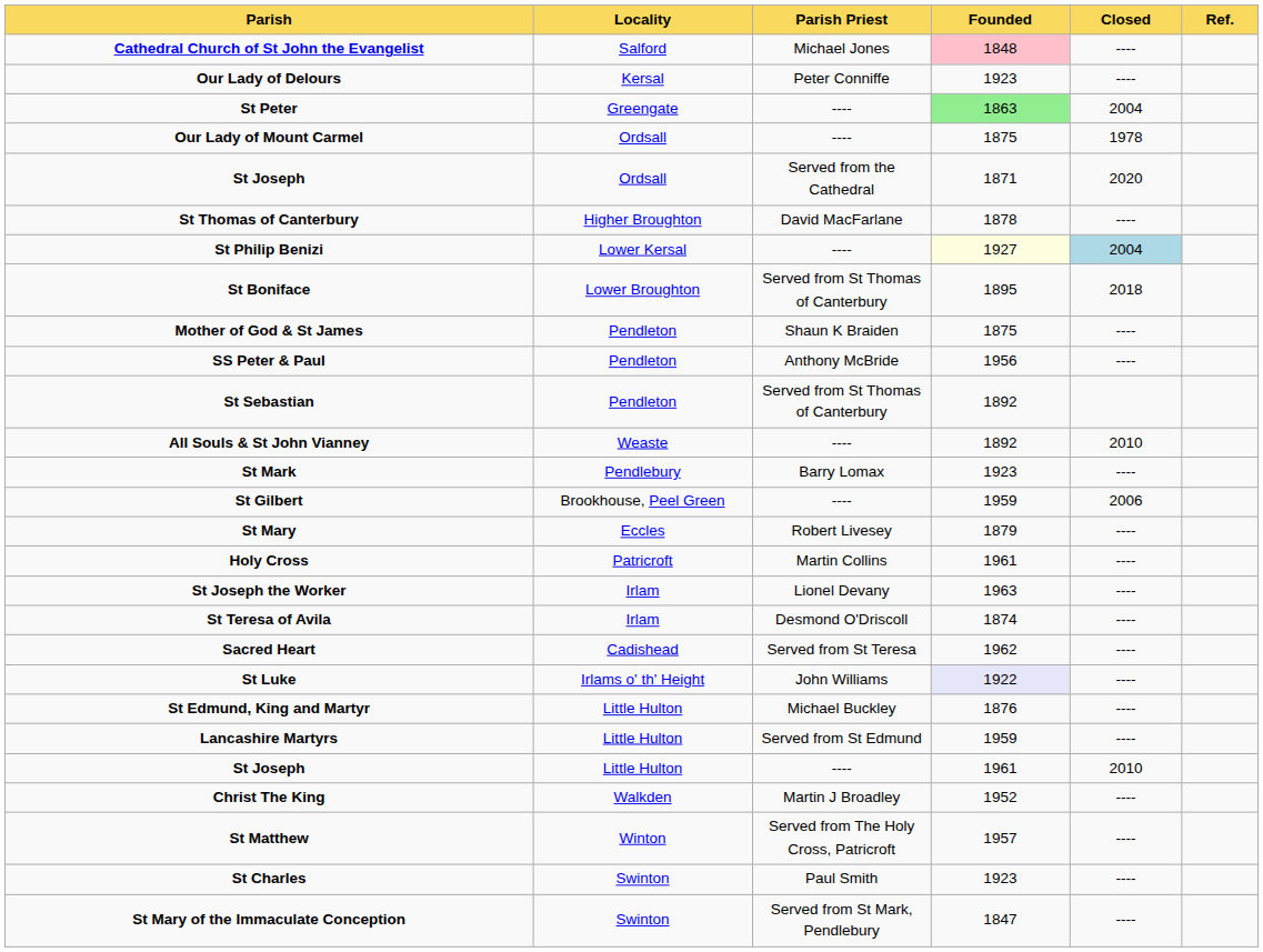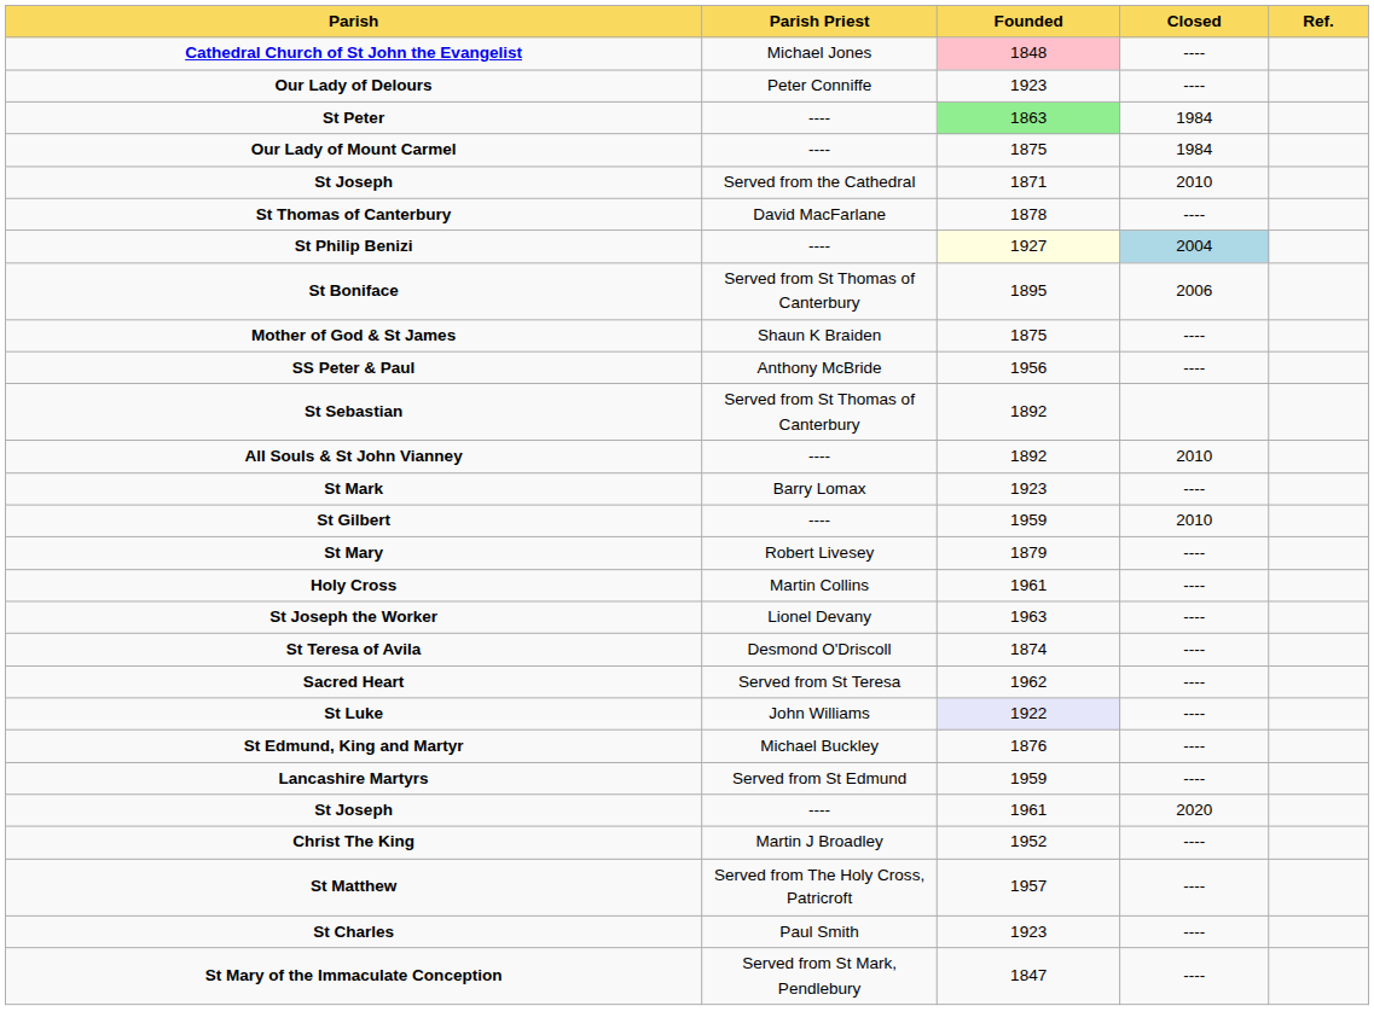- column: Locality | Salford | Kersal | Greengate | Ordsall | Ordsall | Higher Broughton | Lower Kersal | Lower Broughton | Pendleton | Pendleton | Pendleton | Weaste | Pendlebury | Brookhouse, Peel Green | Eccles | Patricroft | Irlam | Irlam | Cadishead | Irlams o' th' Height | Little Hulton | Little Hulton | Little Hulton | Walkden | Winton | Swinton | Swinton
St Peter | Closed: 2004 -> 1984
Our Lady of Mount Carmel | Closed: 1978 -> 1984
St Joseph / Served from the Cathedral | Closed: 2020 -> 2010
St Boniface | Closed: 2018 -> 2006
St Gilbert | Closed: 2006 -> 2010
St Joseph / ---- | Closed: 2010 -> 2020
